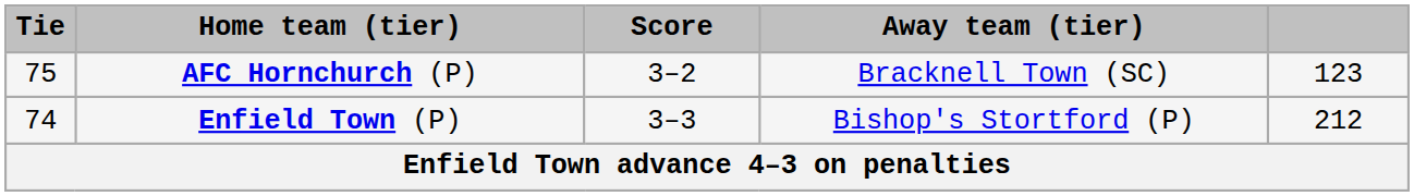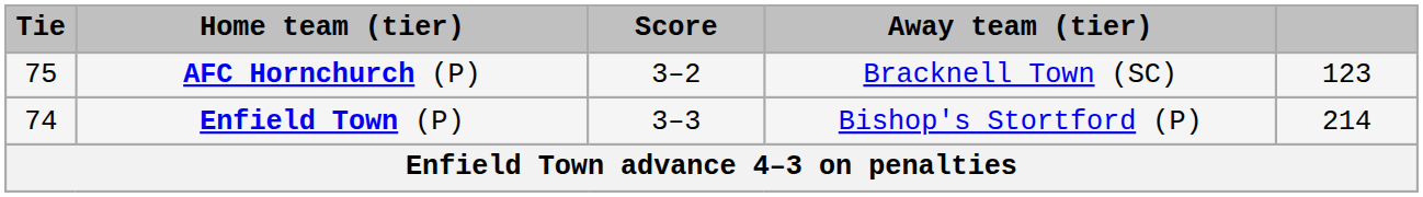Enfield Town (P) | column 5: 212 -> 214
